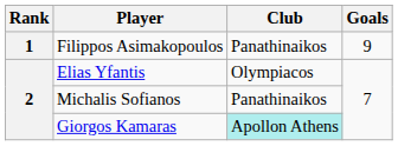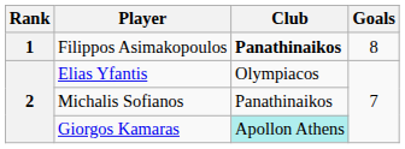Filippos Asimakopoulos | Club: normal -> bold
Filippos Asimakopoulos | Goals: 9 -> 8
